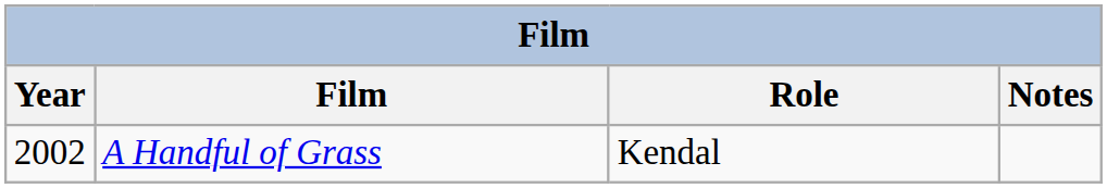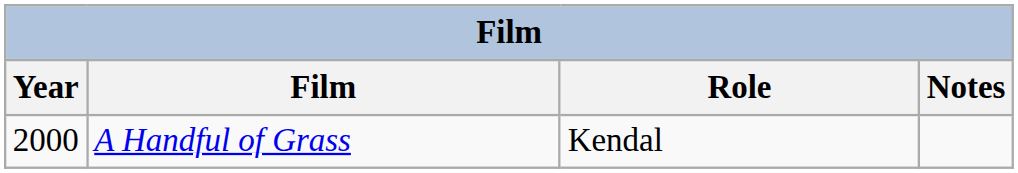A Handful of Grass | Year: 2002 -> 2000
